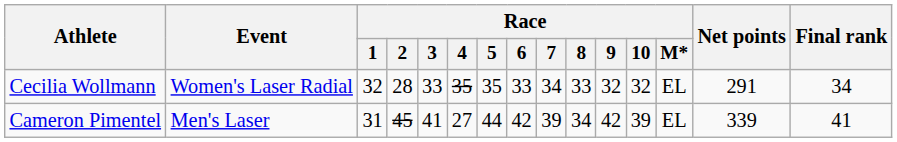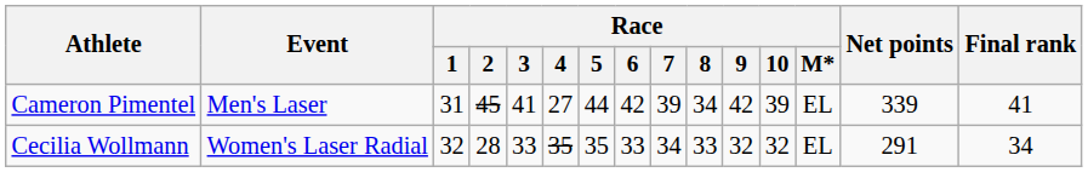rows swapped: Cameron Pimentel <-> Cecilia Wollmann
